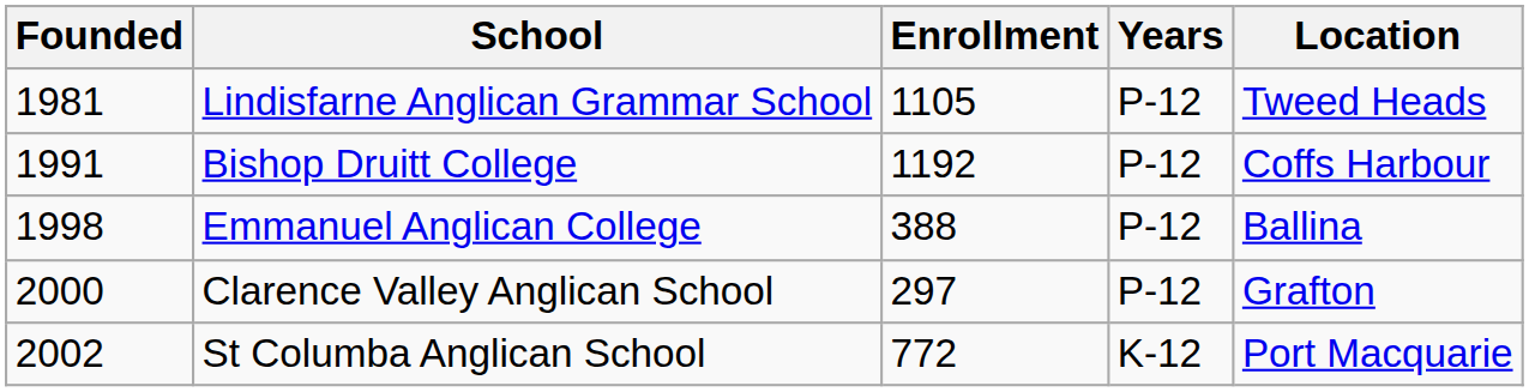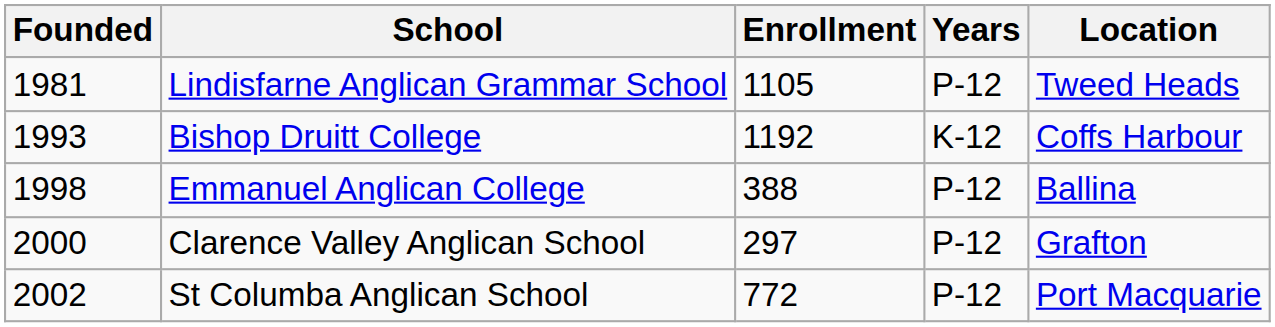Bishop Druitt College | Founded: 1991 -> 1993
Bishop Druitt College | Years: P-12 -> K-12
St Columba Anglican School | Years: K-12 -> P-12
